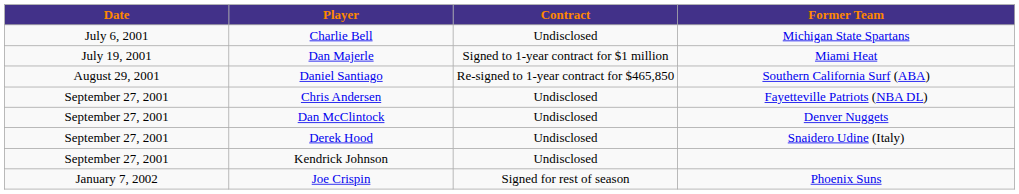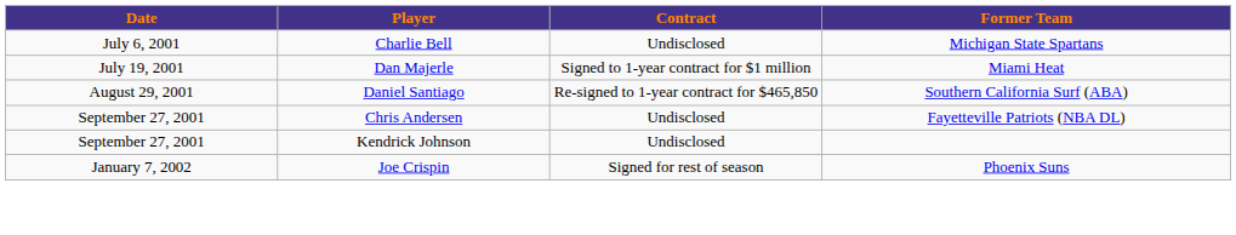- row: September 27, 2001 | Dan McClintock | Undisclosed | Denver Nuggets
- row: September 27, 2001 | Derek Hood | Undisclosed | Snaidero Udine (Italy)
